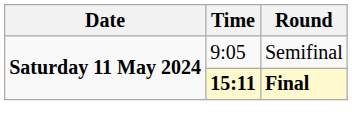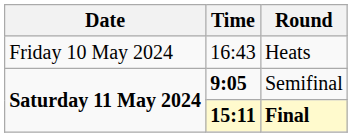+ row: Friday 10 May 2024 | 16:43 | Heats
Semifinal | Time: normal -> bold
